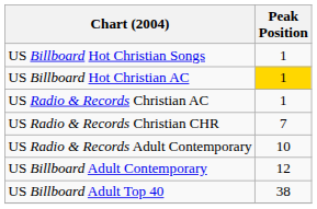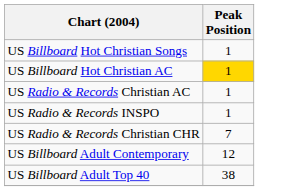+ row: US Radio & Records INSPO | 1
- row: US Radio & Records Adult Contemporary | 10
